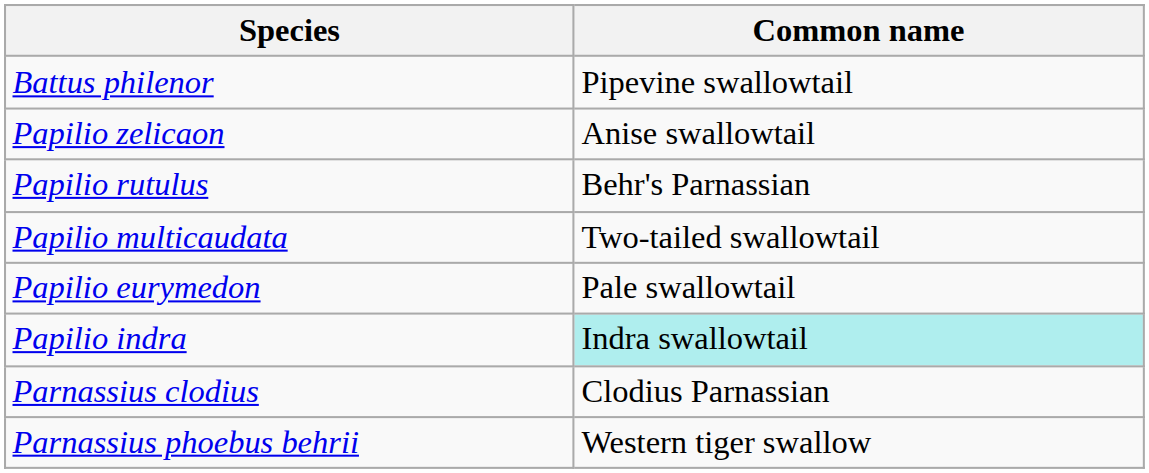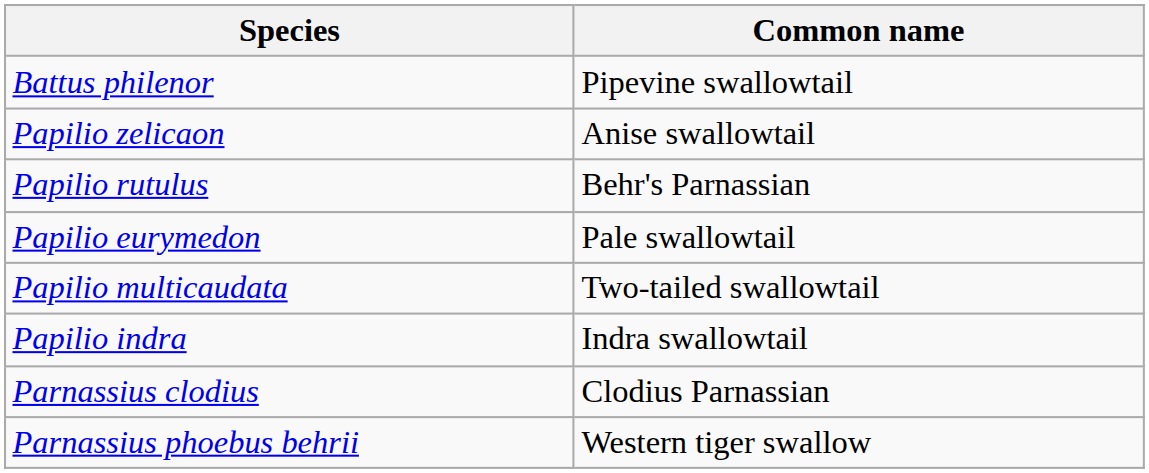rows swapped: Papilio multicaudata <-> Papilio eurymedon
Papilio indra | Common name: paleturquoise background -> no background
